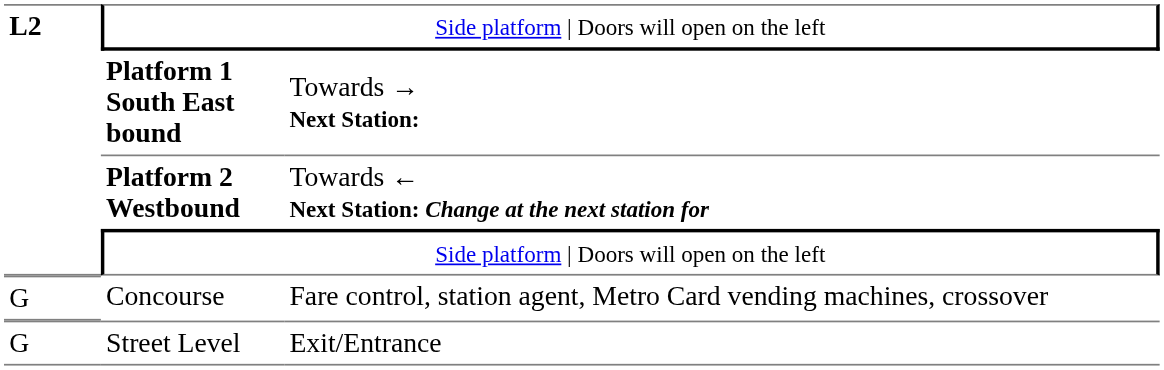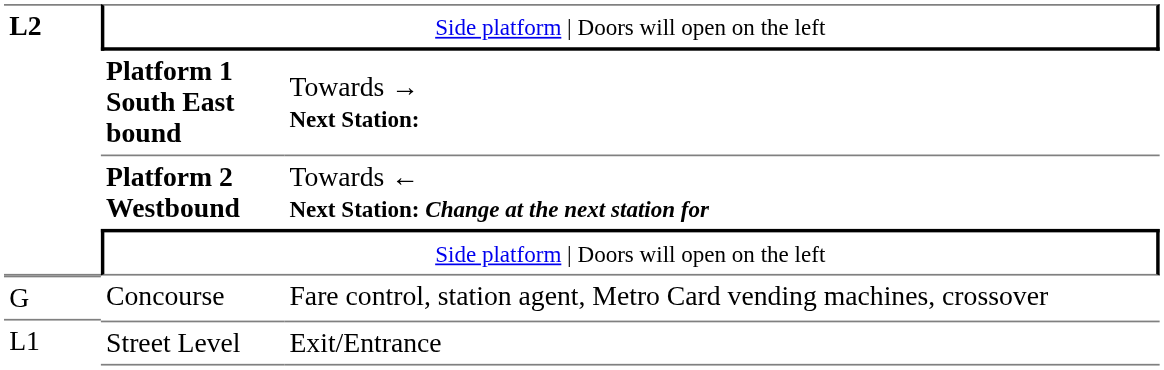Street Level | column 1: G -> L1
